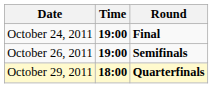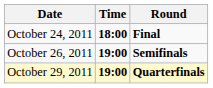October 24, 2011 | Time: 19:00 -> 18:00
October 29, 2011 | Time: 18:00 -> 19:00
